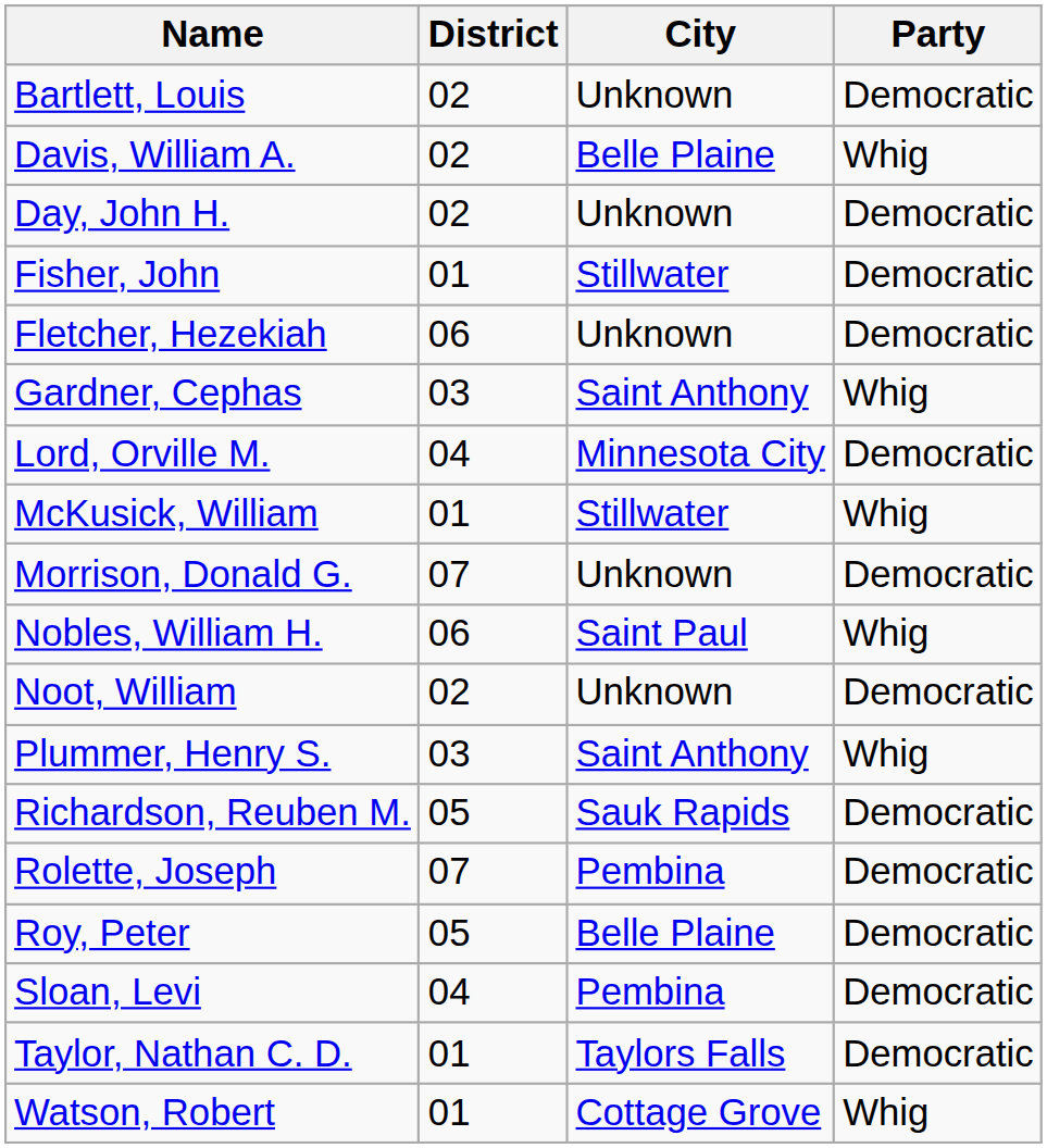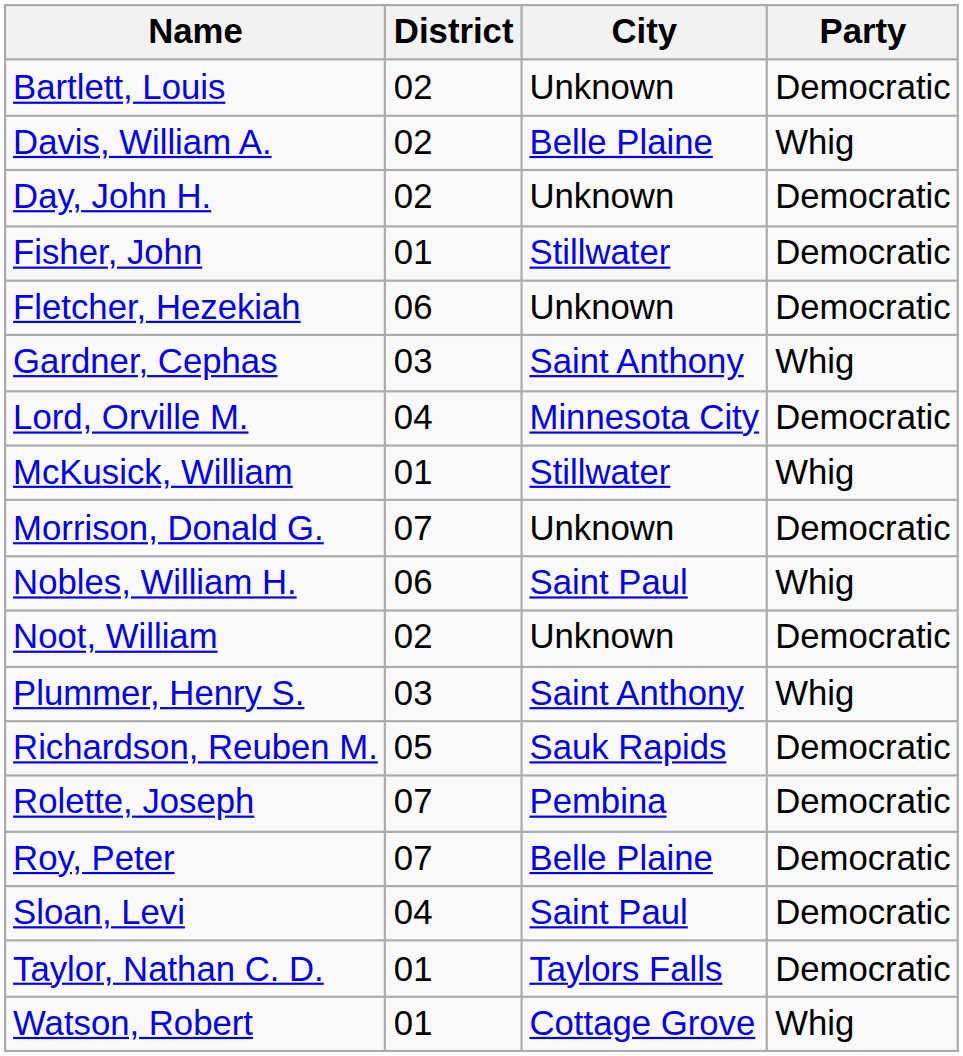Roy, Peter | District: 05 -> 07
Sloan, Levi | City: Pembina -> Saint Paul
